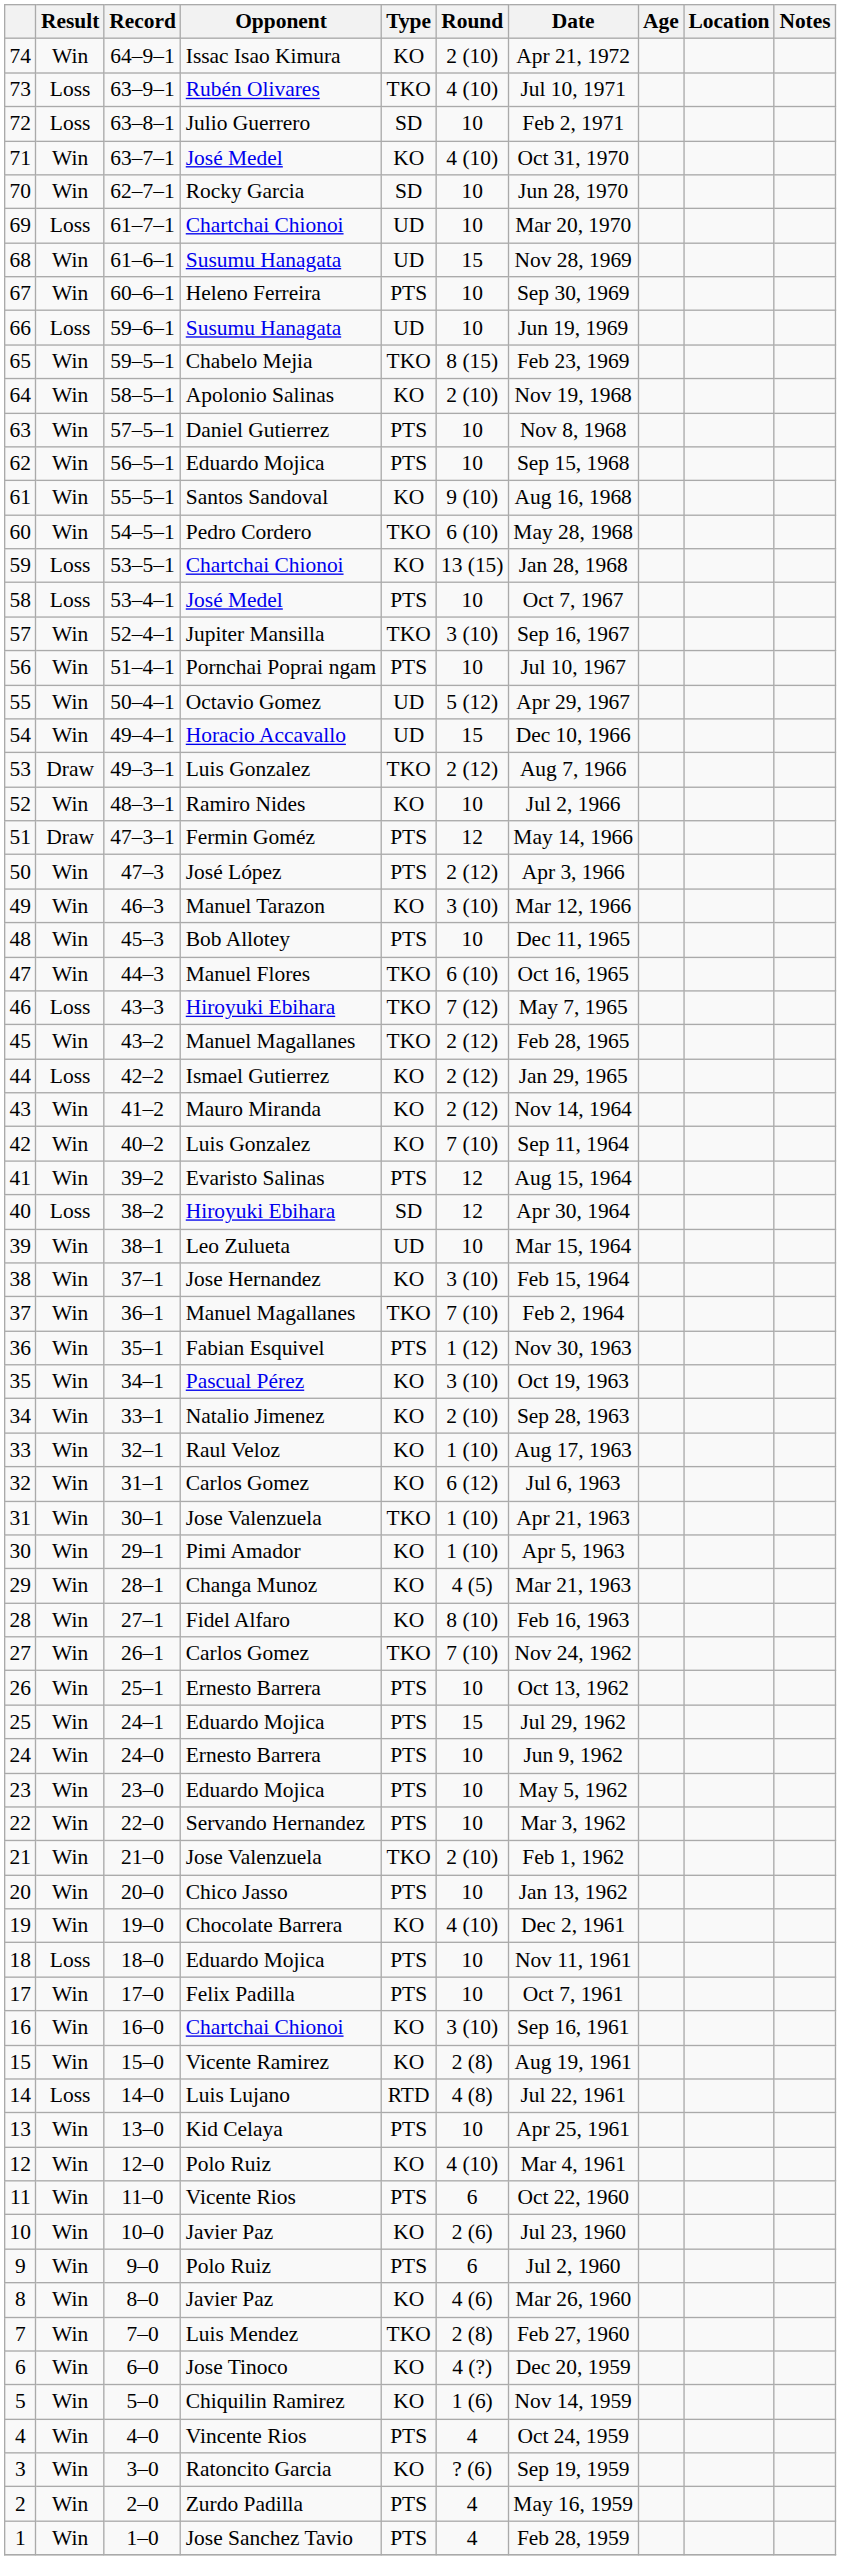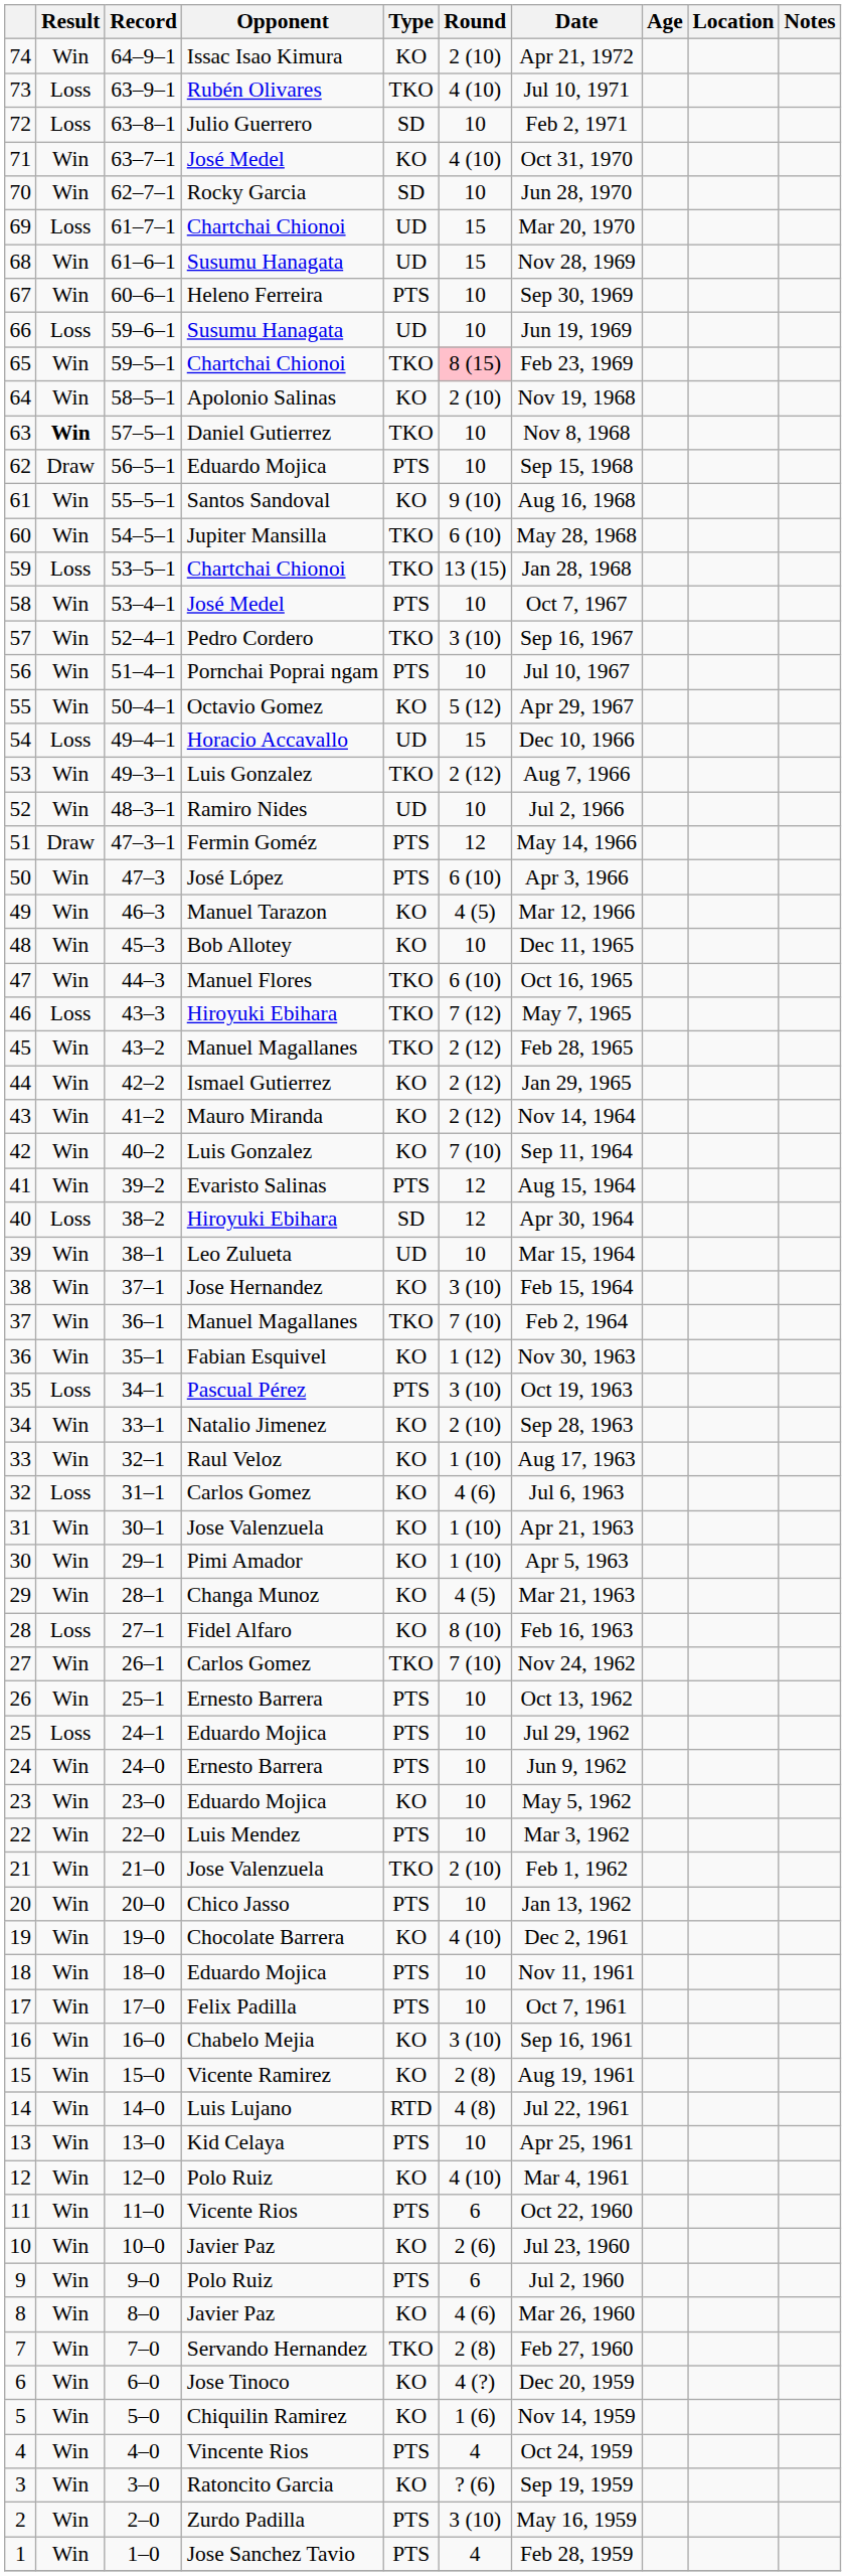69 | Round: 10 -> 15
65 | Opponent: Chabelo Mejia -> Chartchai Chionoi
65 | Round: no background -> pink background
63 | Result: normal -> bold
63 | Type: PTS -> TKO
62 | Result: Win -> Draw
60 | Opponent: Pedro Cordero -> Jupiter Mansilla
59 | Type: KO -> TKO
58 | Result: Loss -> Win
57 | Opponent: Jupiter Mansilla -> Pedro Cordero
55 | Type: UD -> KO
54 | Result: Win -> Loss
53 | Result: Draw -> Win
52 | Type: KO -> UD
50 | Round: 2 (12) -> 6 (10)
49 | Round: 3 (10) -> 4 (5)
48 | Type: PTS -> KO
44 | Result: Loss -> Win
36 | Type: PTS -> KO
35 | Result: Win -> Loss
35 | Type: KO -> PTS
32 | Result: Win -> Loss
32 | Round: 6 (12) -> 4 (6)
31 | Type: TKO -> KO
28 | Result: Win -> Loss
25 | Result: Win -> Loss
25 | Round: 15 -> 10
23 | Type: PTS -> KO
22 | Opponent: Servando Hernandez -> Luis Mendez
18 | Result: Loss -> Win
16 | Opponent: Chartchai Chionoi -> Chabelo Mejia
14 | Result: Loss -> Win
7 | Opponent: Luis Mendez -> Servando Hernandez
2 | Round: 4 -> 3 (10)
